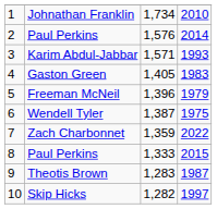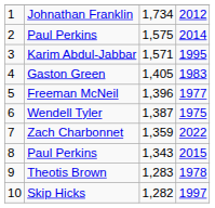Johnathan Franklin | column 4: 2010 -> 2012
2 / Paul Perkins | column 3: 1,576 -> 1,575
Karim Abdul-Jabbar | column 4: 1993 -> 1995
Freeman McNeil | column 4: 1979 -> 1977
8 / Paul Perkins | column 3: 1,333 -> 1,343
Theotis Brown | column 4: 1987 -> 1978
